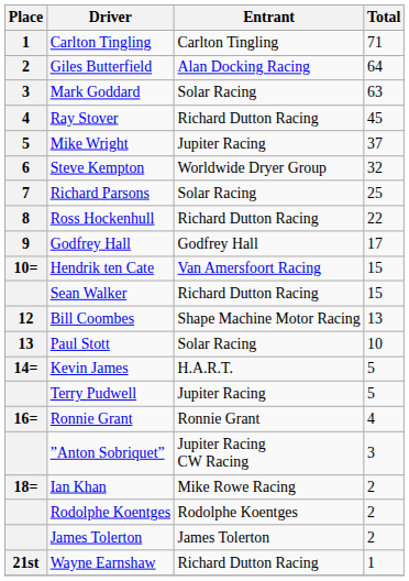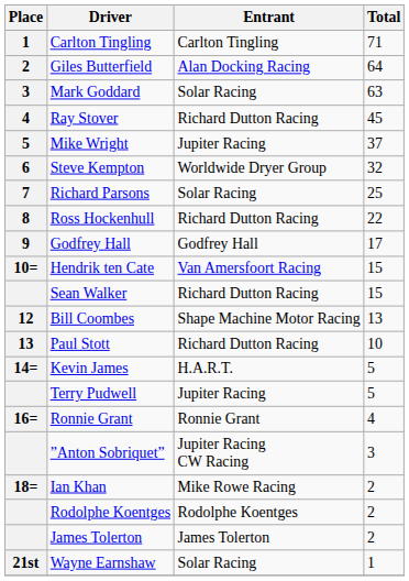Paul Stott | Entrant: Solar Racing -> Richard Dutton Racing
Wayne Earnshaw | Entrant: Richard Dutton Racing -> Solar Racing
